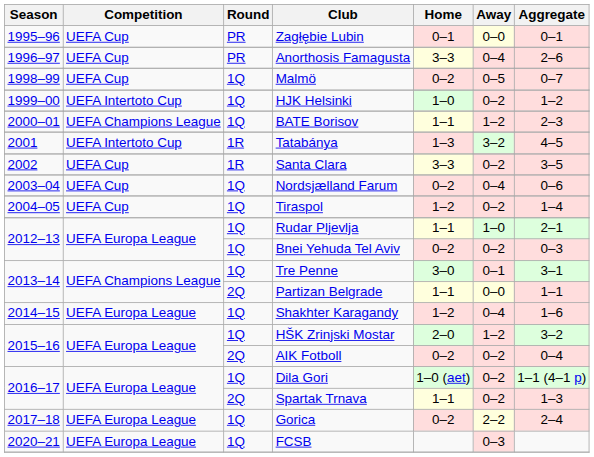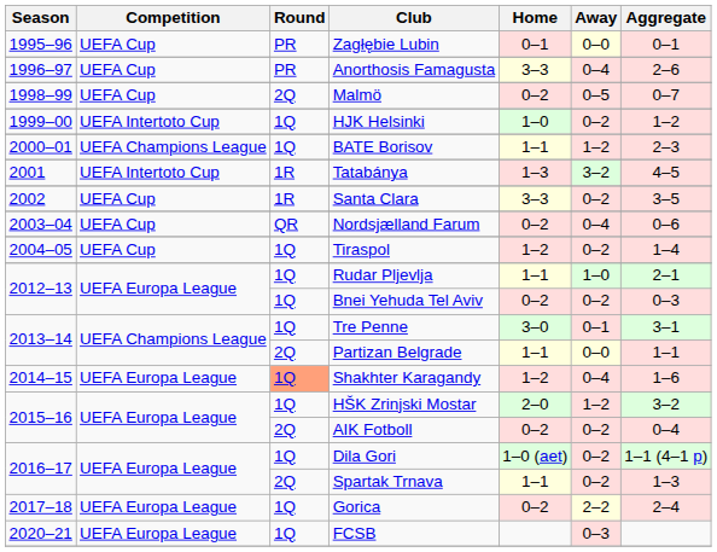Malmö | Round: 1Q -> 2Q
Nordsjælland Farum | Round: 1Q -> QR
Shakhter Karagandy | Round: no background -> lightsalmon background
